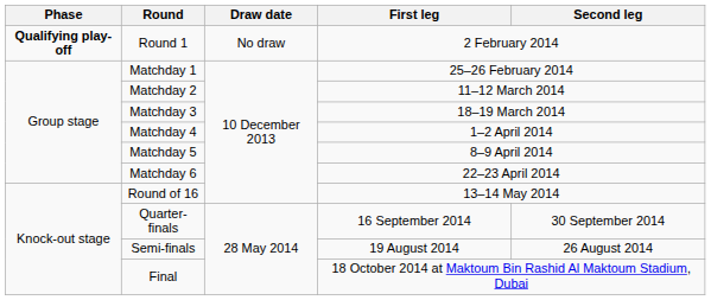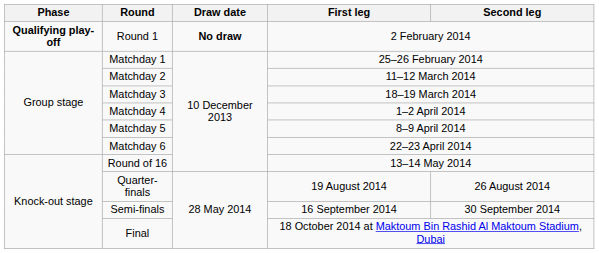Round 1 | Draw date: normal -> bold
Quarter-finals | First leg: 16 September 2014 -> 19 August 2014
Quarter-finals | Second leg: 30 September 2014 -> 26 August 2014
Semi-finals | First leg: 19 August 2014 -> 16 September 2014
Semi-finals | Second leg: 26 August 2014 -> 30 September 2014
